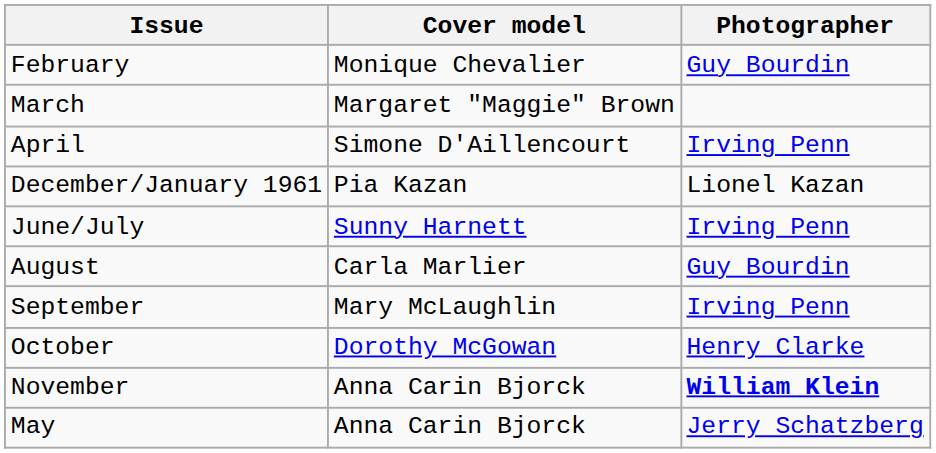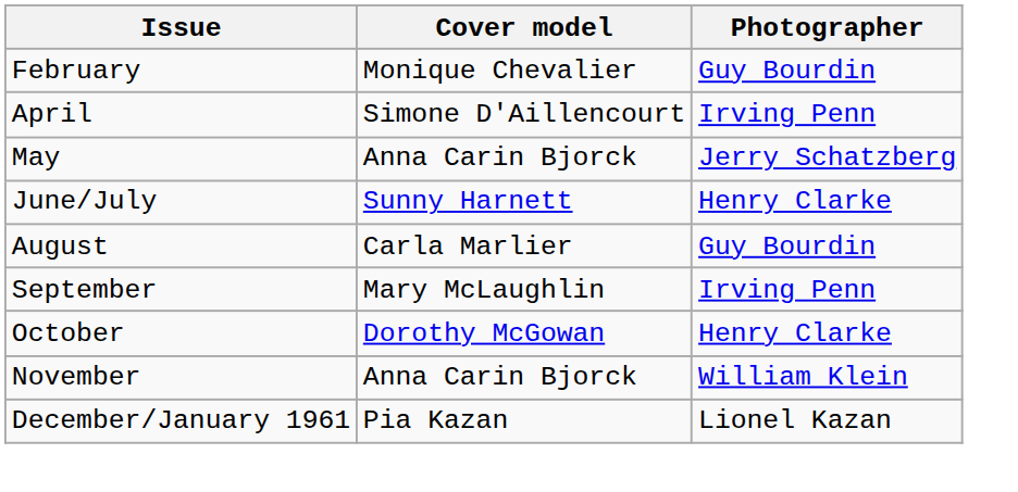- row: March | Margaret "Maggie" Brown
rows swapped: May <-> December/January 1961
June/July | Photographer: Irving Penn -> Henry Clarke
November | Photographer: bold -> normal
